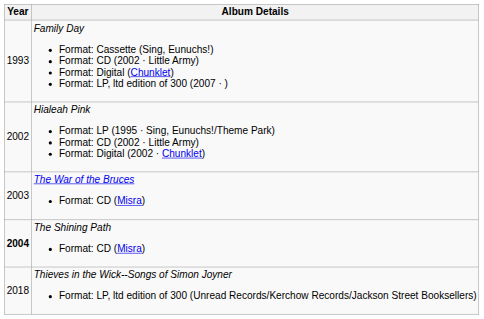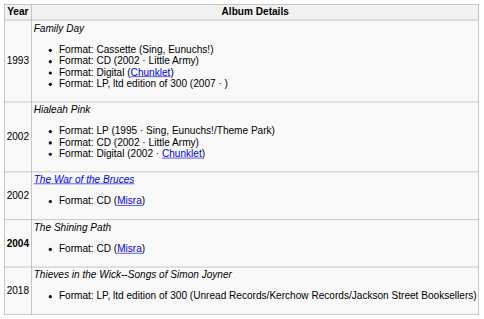The War of the Bruces Format: CD (Misra) | Year: 2003 -> 2002
